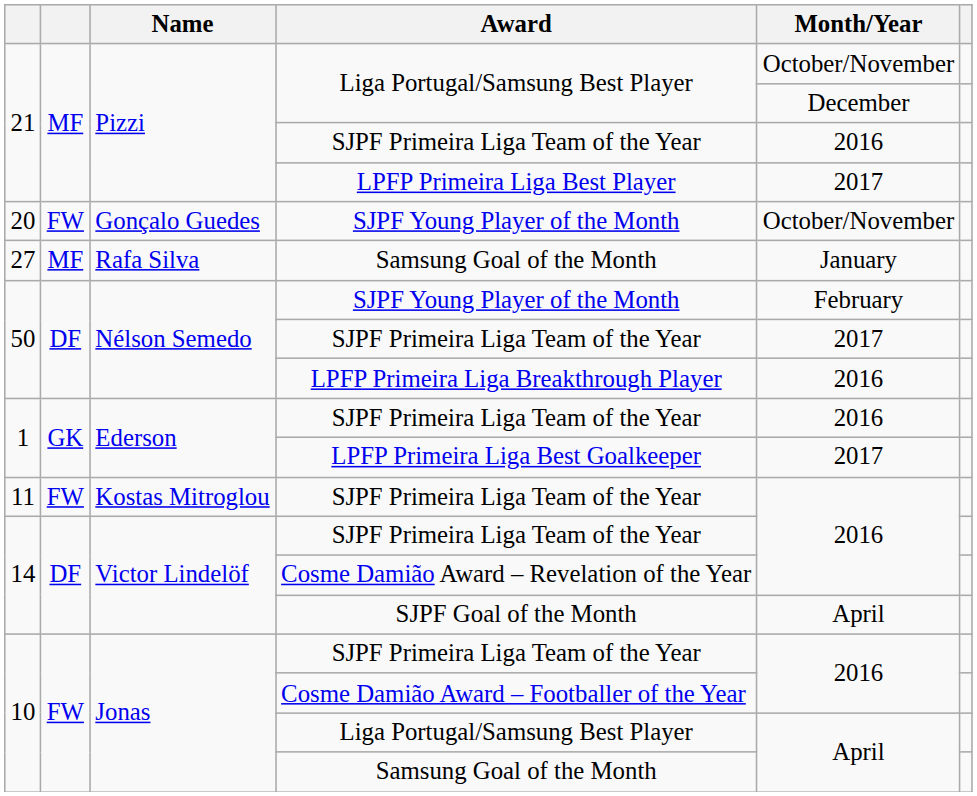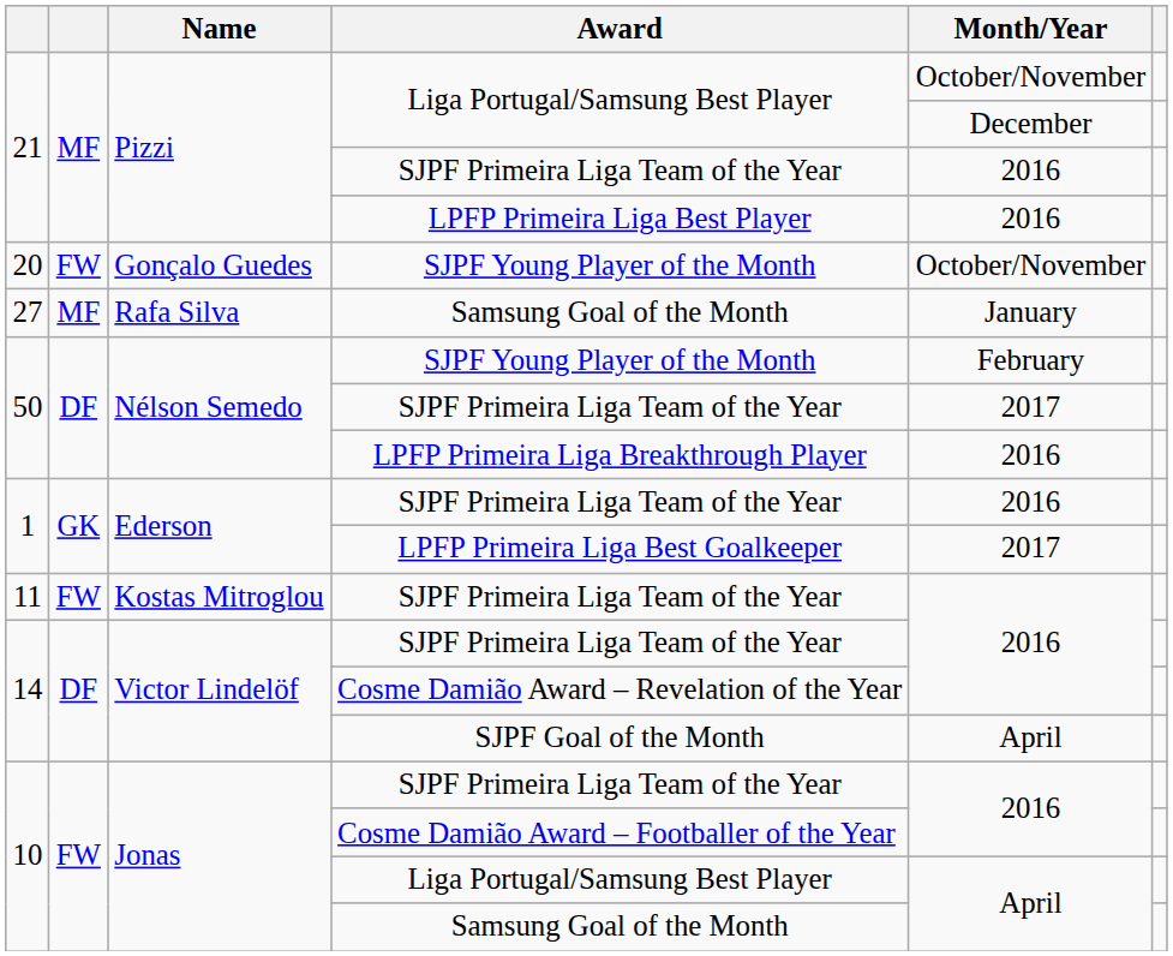LPFP Primeira Liga Best Player | Month/Year: 2017 -> 2016
